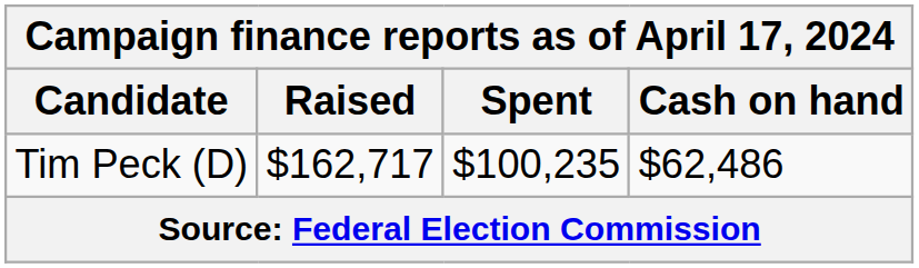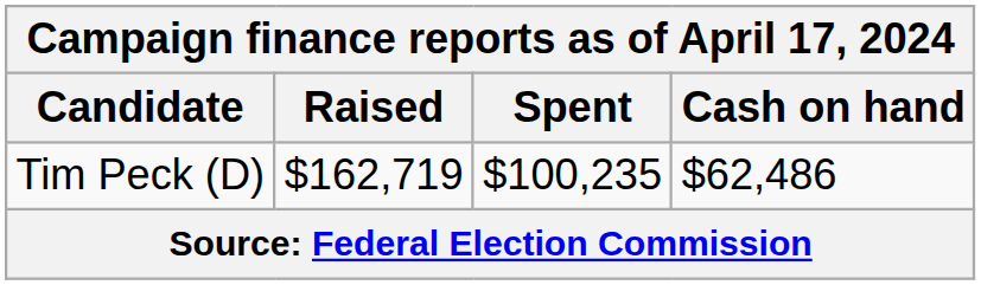Tim Peck (D) | Raised: $162,717 -> $162,719
